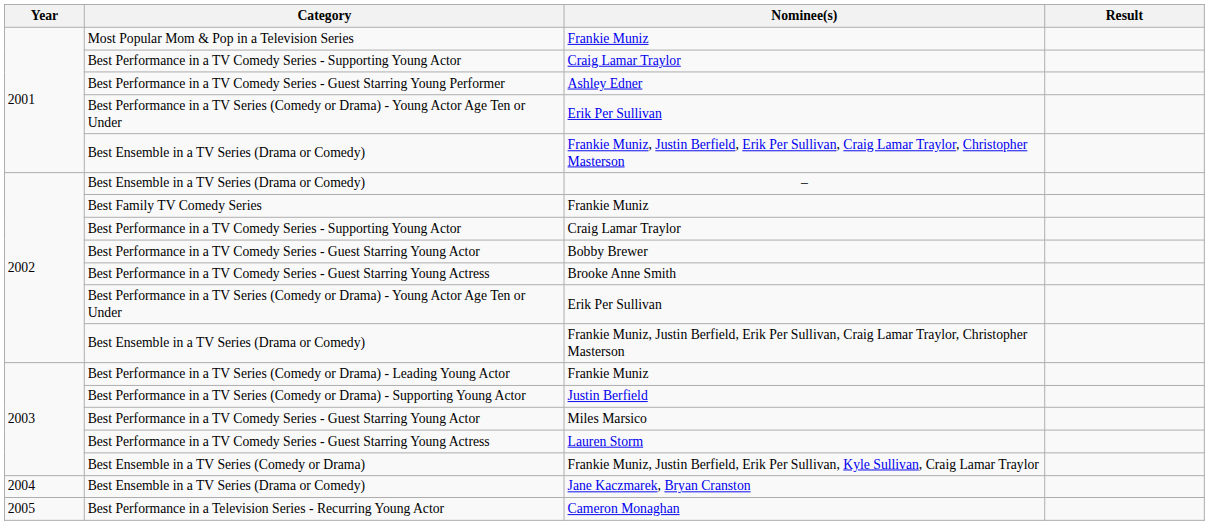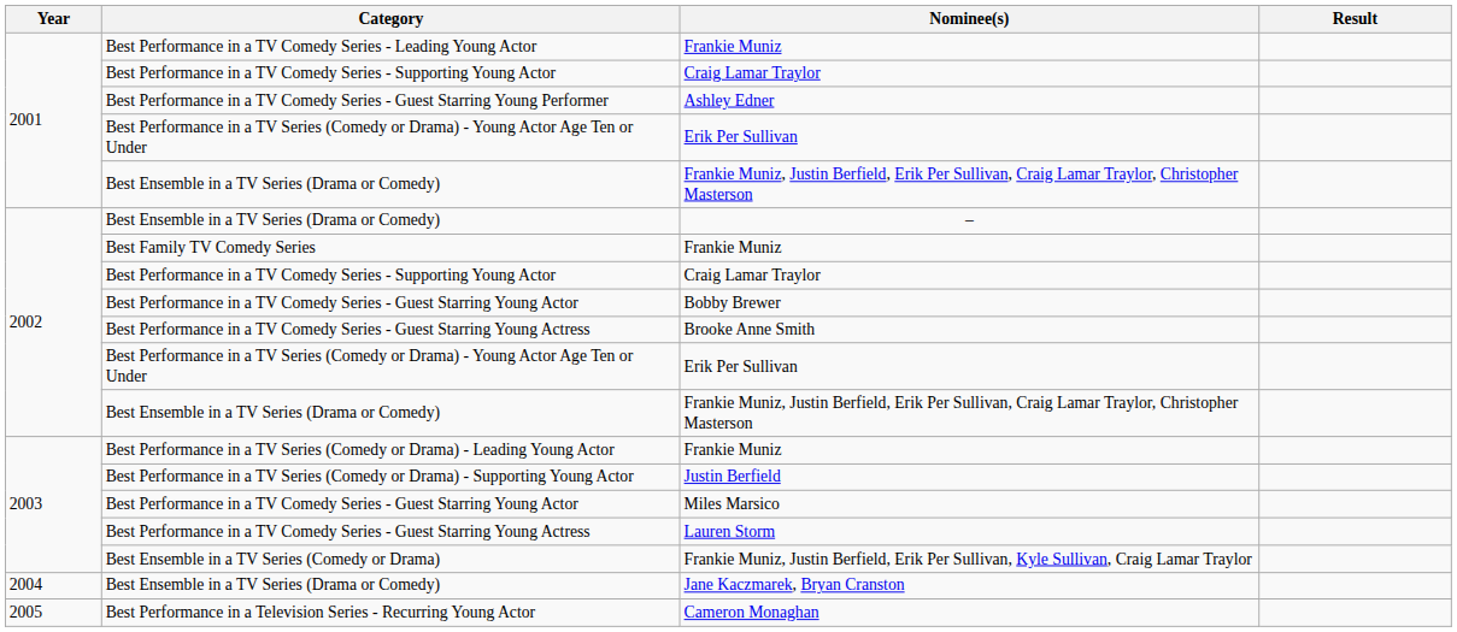2001 / Frankie Muniz | Category: Most Popular Mom & Pop in a Television Series -> Best Performance in a TV Comedy Series - Leading Young Actor
